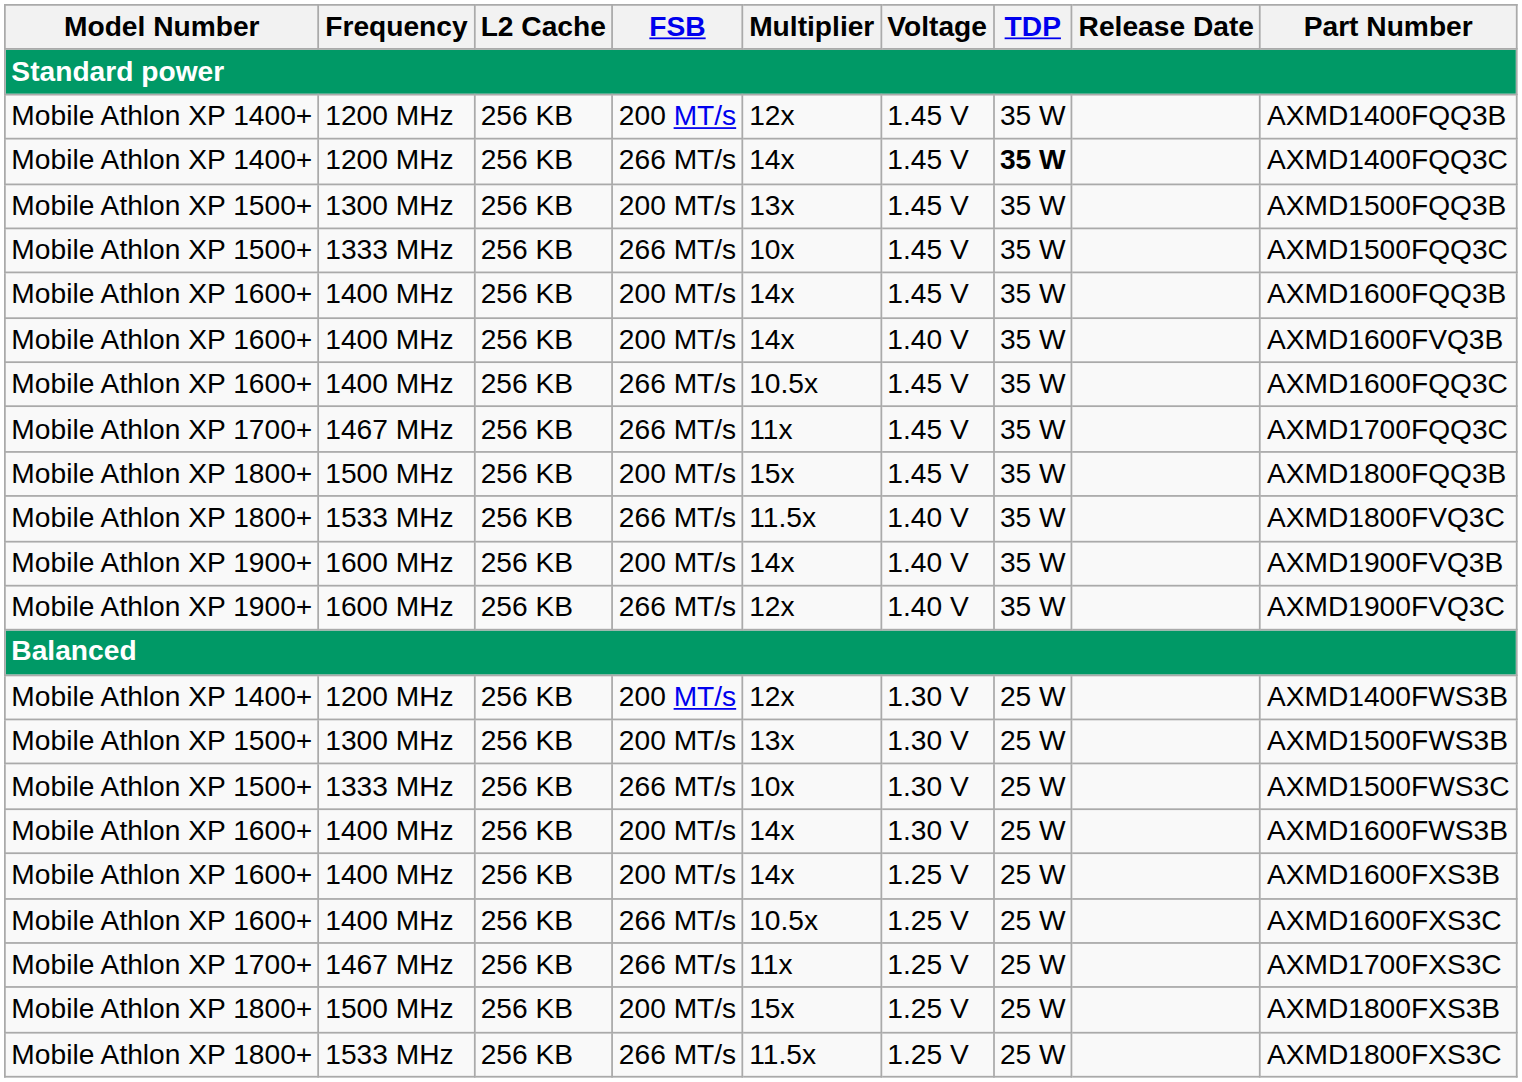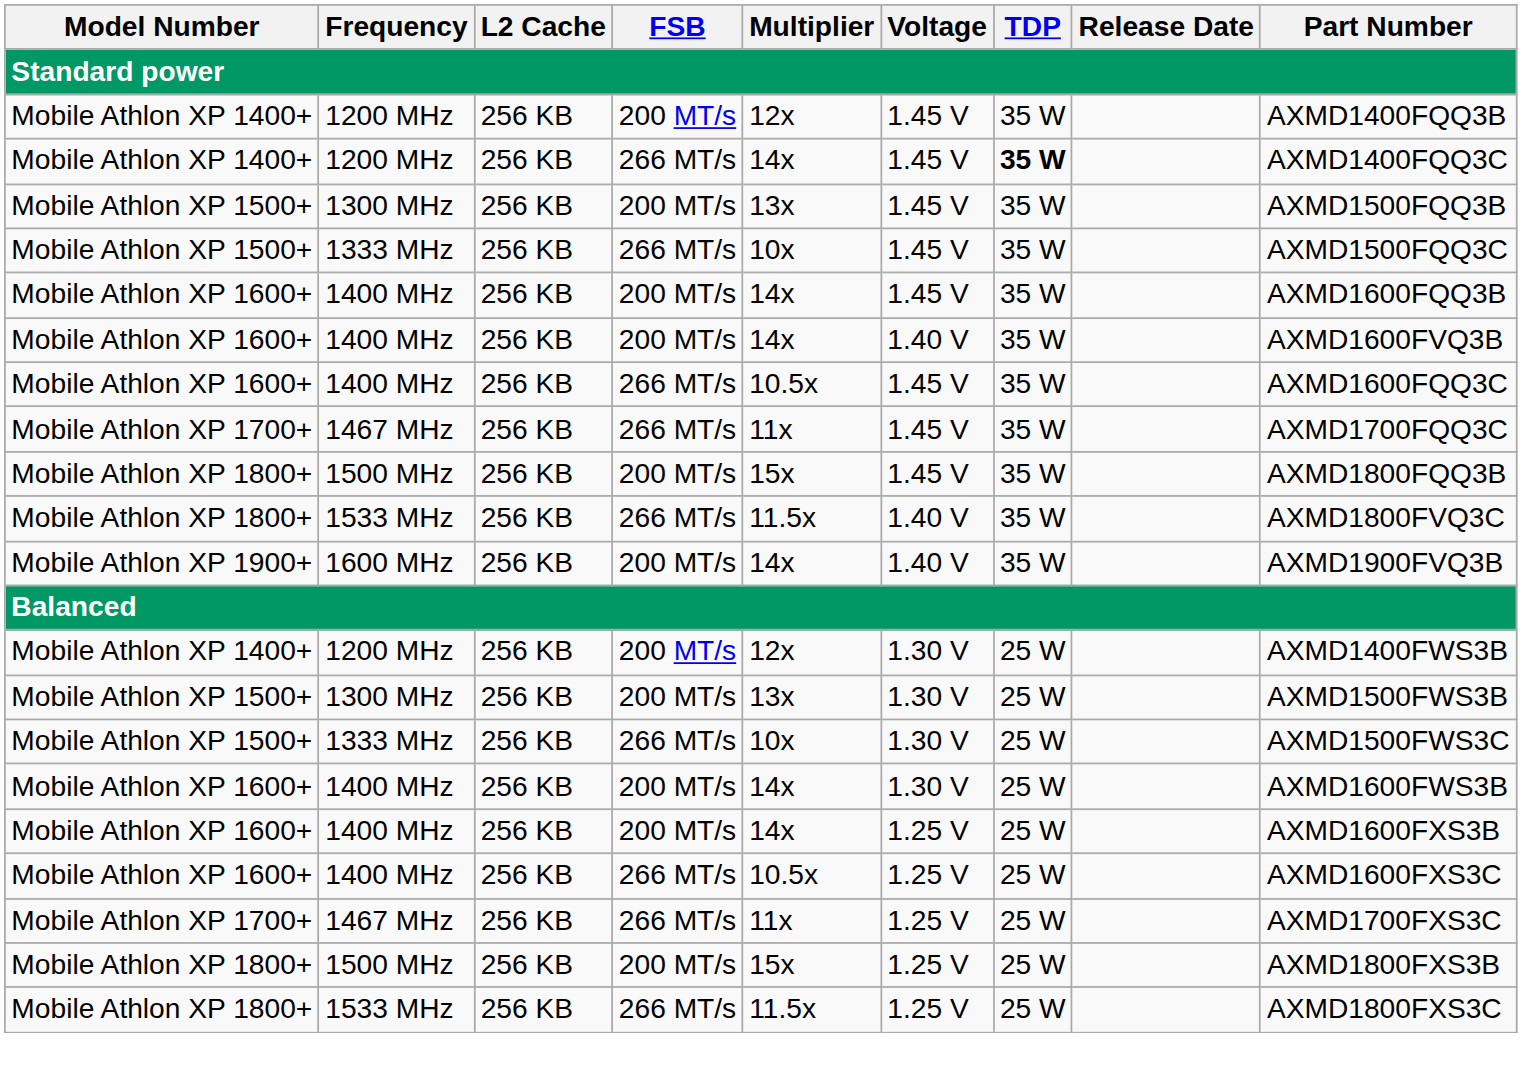- row: Mobile Athlon XP 1900+ | 1600 MHz | 256 KB | 266 MT/s | 12x | 1.40 V | 35 W | AXMD1900FVQ3C
